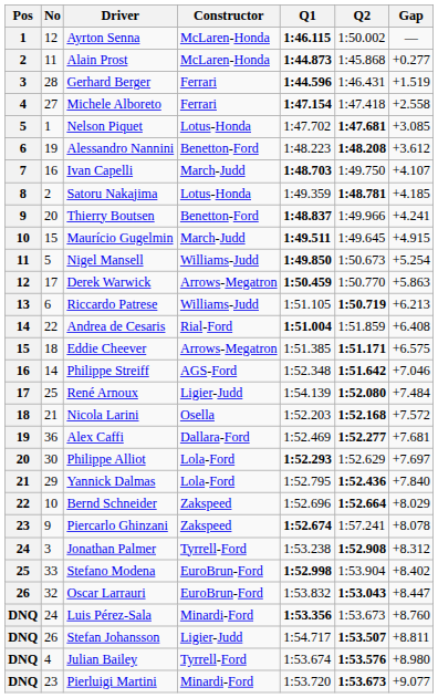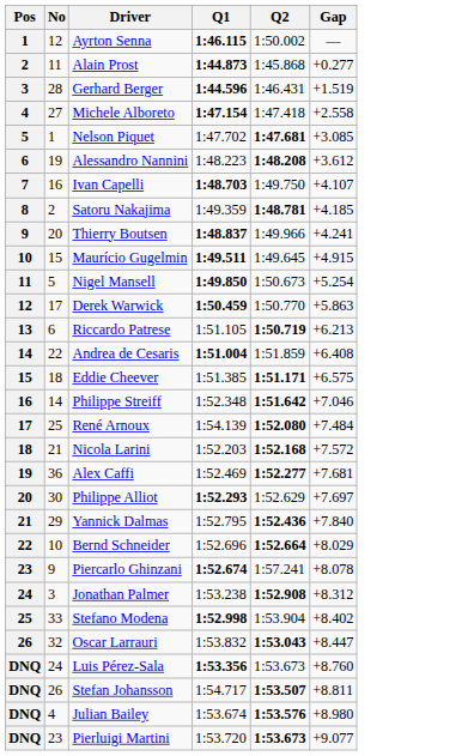- column: Constructor | McLaren-Honda | McLaren-Honda | Ferrari | Ferrari | Lotus-Honda | Benetton-Ford | March-Judd | Lotus-Honda | Benetton-Ford | March-Judd | Williams-Judd | Arrows-Megatron | Williams-Judd | Rial-Ford | Arrows-Megatron | AGS-Ford | Ligier-Judd | Osella | Dallara-Ford | Lola-Ford | Lola-Ford | Zakspeed | Zakspeed | Tyrrell-Ford | EuroBrun-Ford | EuroBrun-Ford | Minardi-Ford | Ligier-Judd | Tyrrell-Ford | Minardi-Ford
